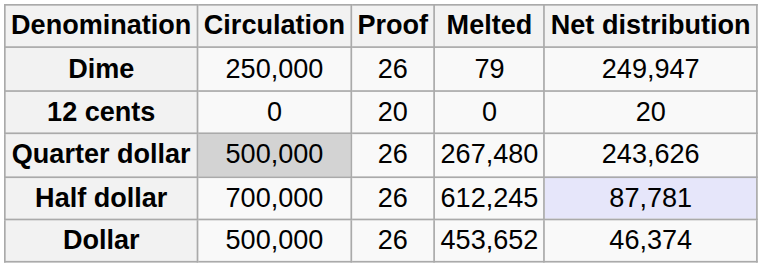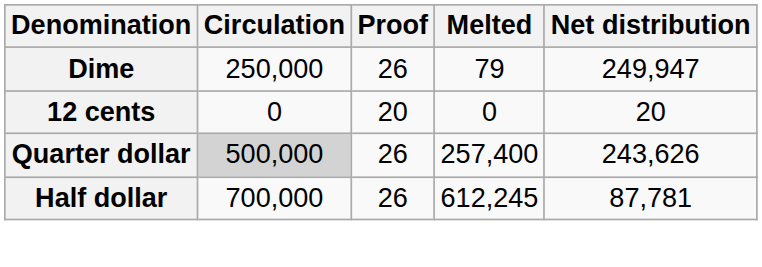Quarter dollar | Melted: 267,480 -> 257,400
Half dollar | Net distribution: lavender background -> no background
- row: Dollar | 500,000 | 26 | 453,652 | 46,374
